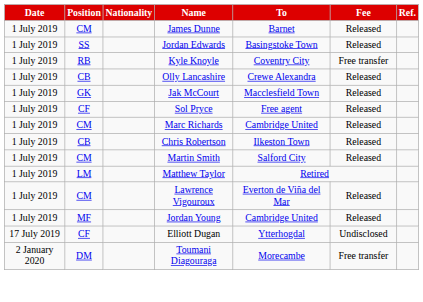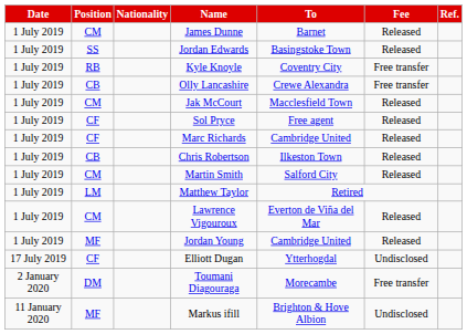Olly Lancashire | Fee: Released -> Free transfer
Jak McCourt | Position: GK -> CM
Marc Richards | Position: CM -> CF
+ row: 11 January 2020 | MF | Markus ifill | Brighton & Hove Albion | Undisclosed
